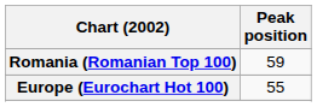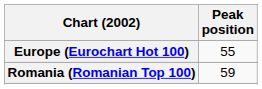rows swapped: Europe (Eurochart Hot 100) <-> Romania (Romanian Top 100)
